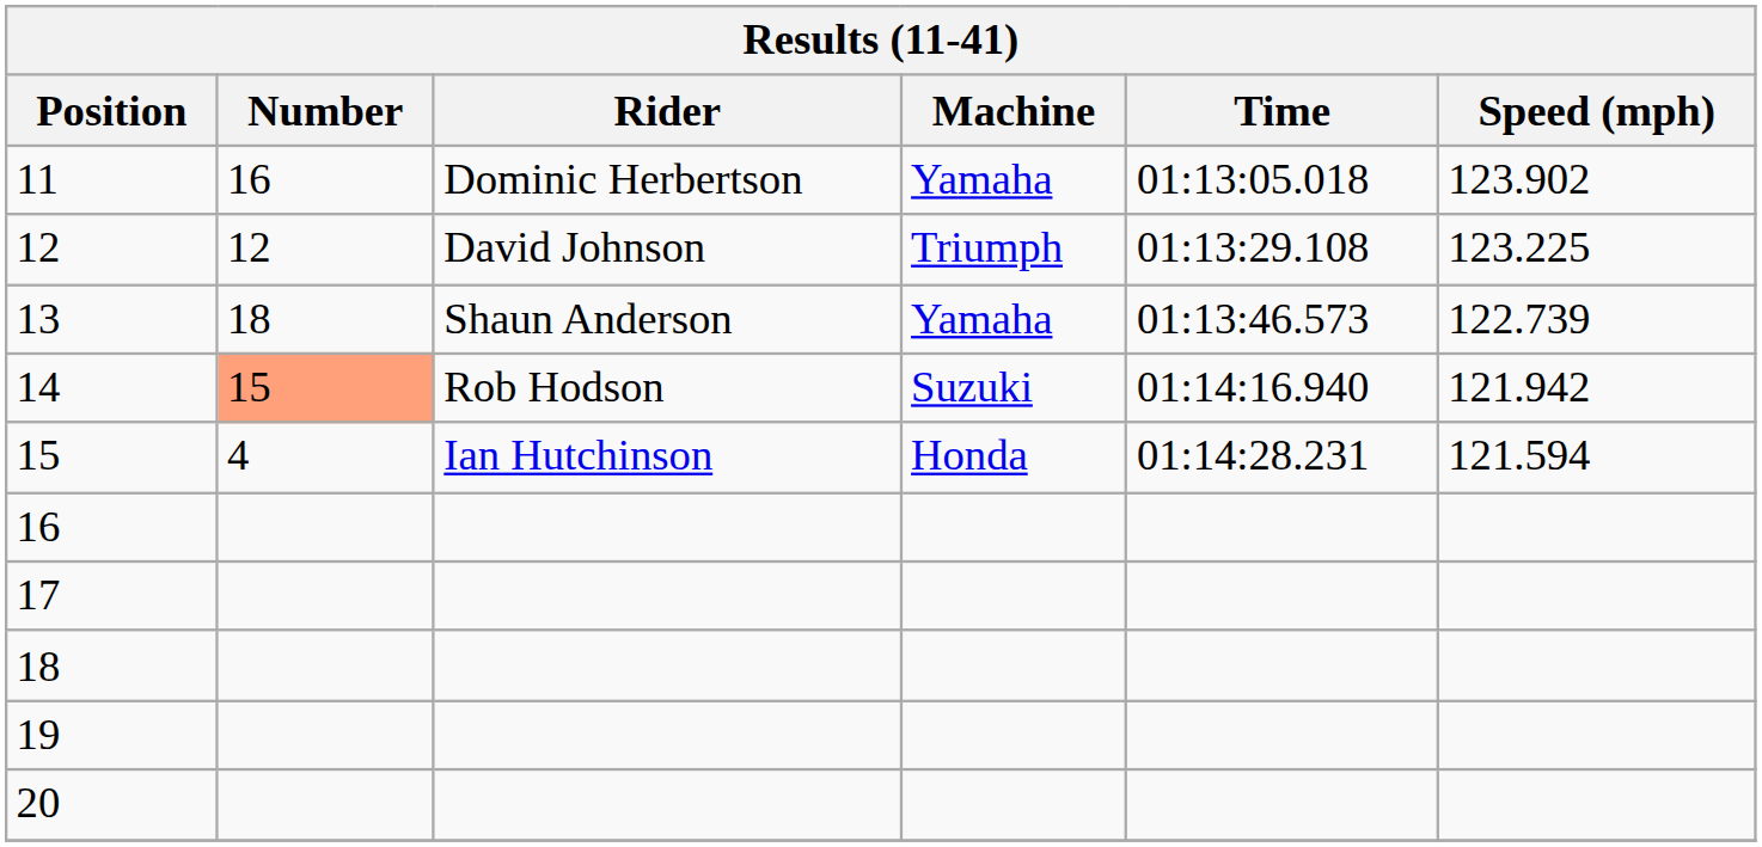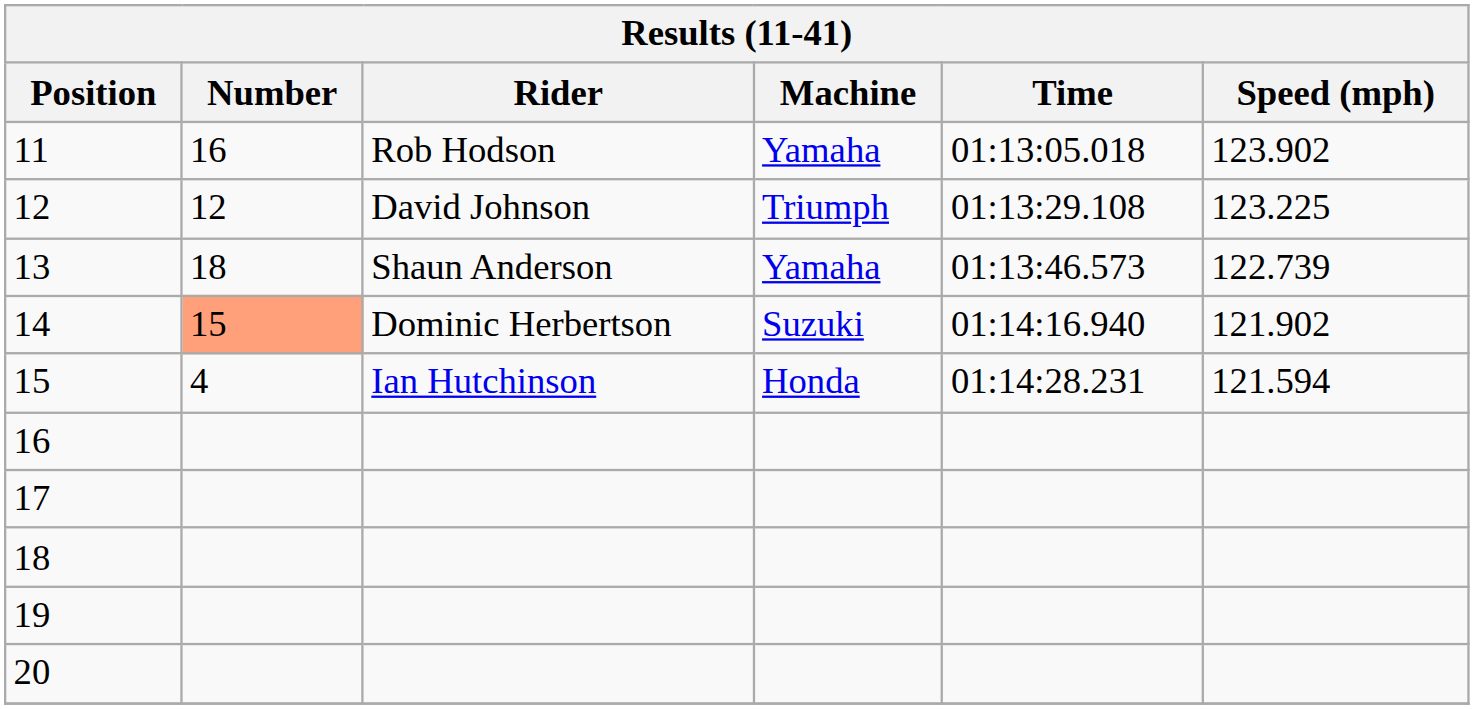11 | Rider: Dominic Herbertson -> Rob Hodson
14 | Rider: Rob Hodson -> Dominic Herbertson
14 | Speed (mph): 121.942 -> 121.902
